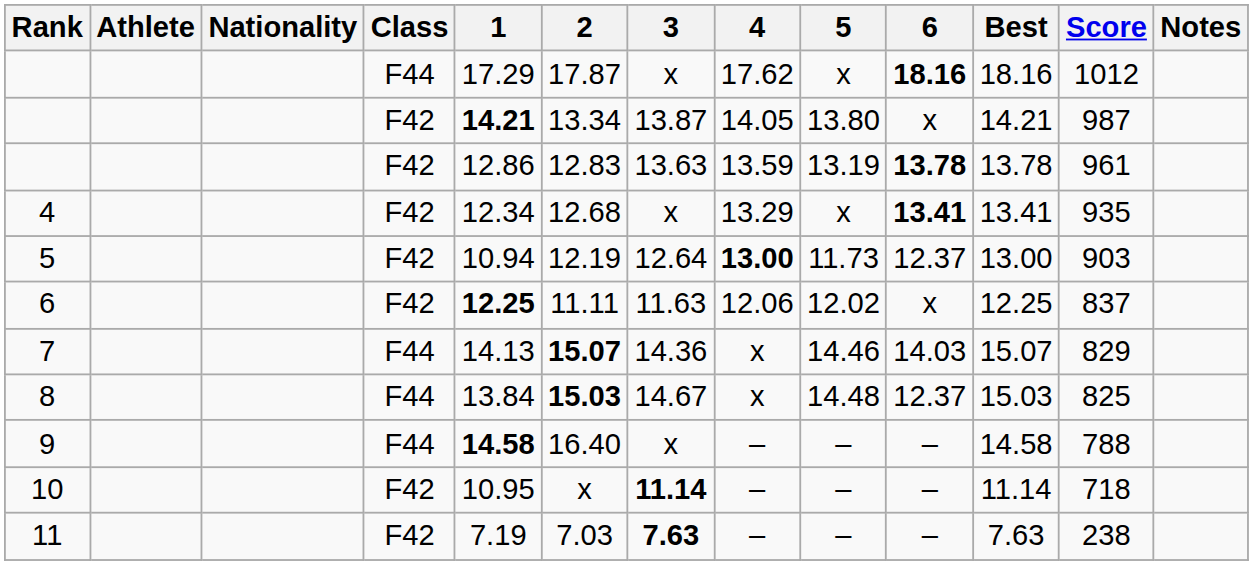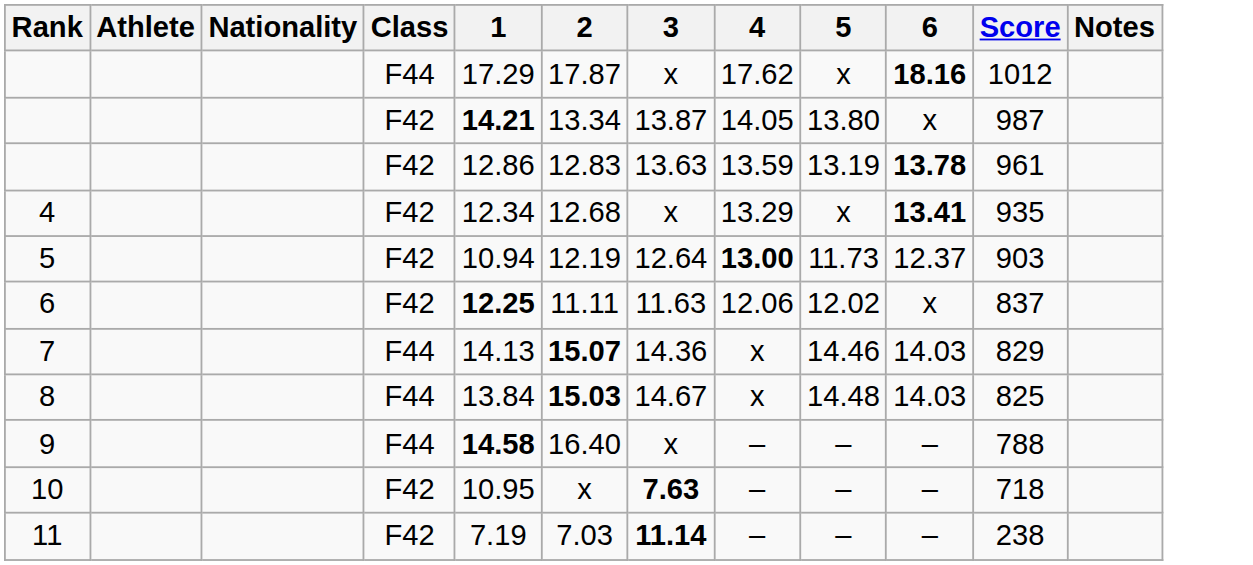- column: Best | 18.16 | 14.21 | 13.78 | 13.41 | 13.00 | 12.25 | 15.07 | 15.03 | 14.58 | 11.14 | 7.63
8 | 6: 12.37 -> 14.03
10 | 3: 11.14 -> 7.63
11 | 3: 7.63 -> 11.14
